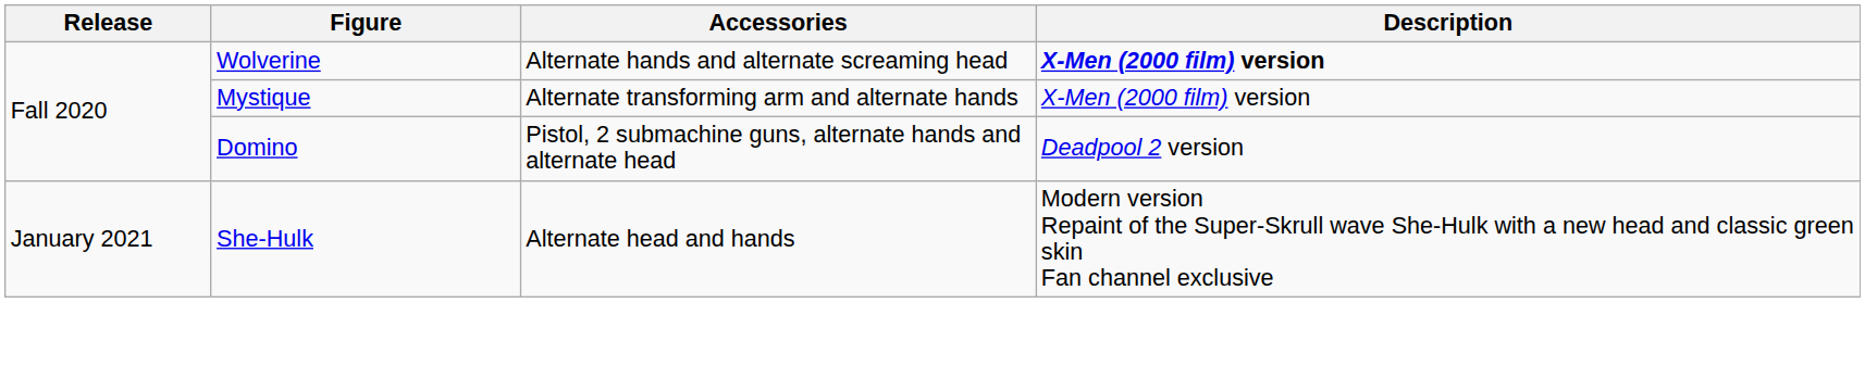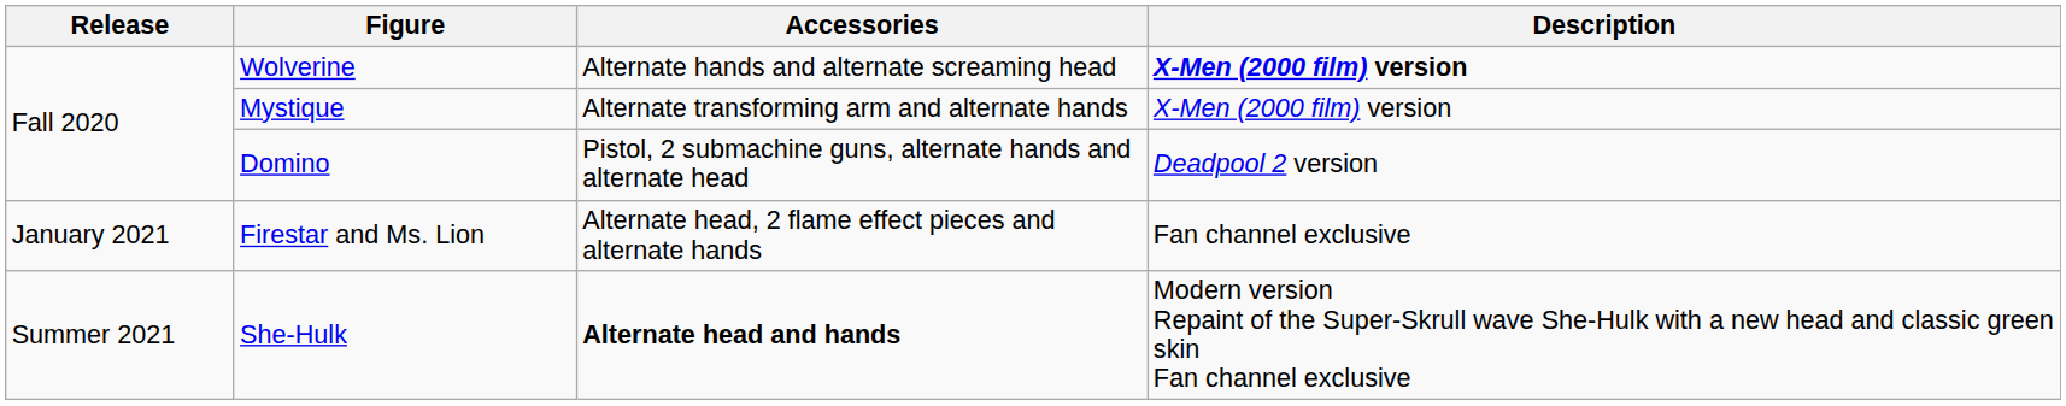+ row: January 2021 | Firestar and Ms. Lion | Alternate head, 2 flame effect pieces and alternate hands | Fan channel exclusive
She-Hulk | Release: January 2021 -> Summer 2021
She-Hulk | Accessories: normal -> bold
